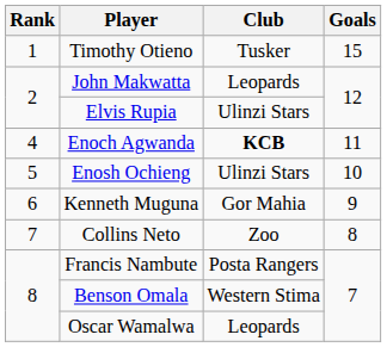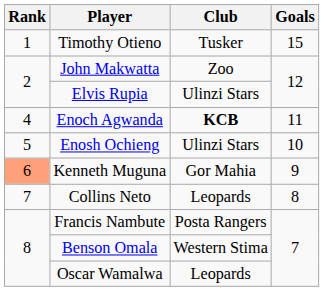John Makwatta | Club: Leopards -> Zoo
Kenneth Muguna | Rank: no background -> lightsalmon background
Collins Neto | Club: Zoo -> Leopards
